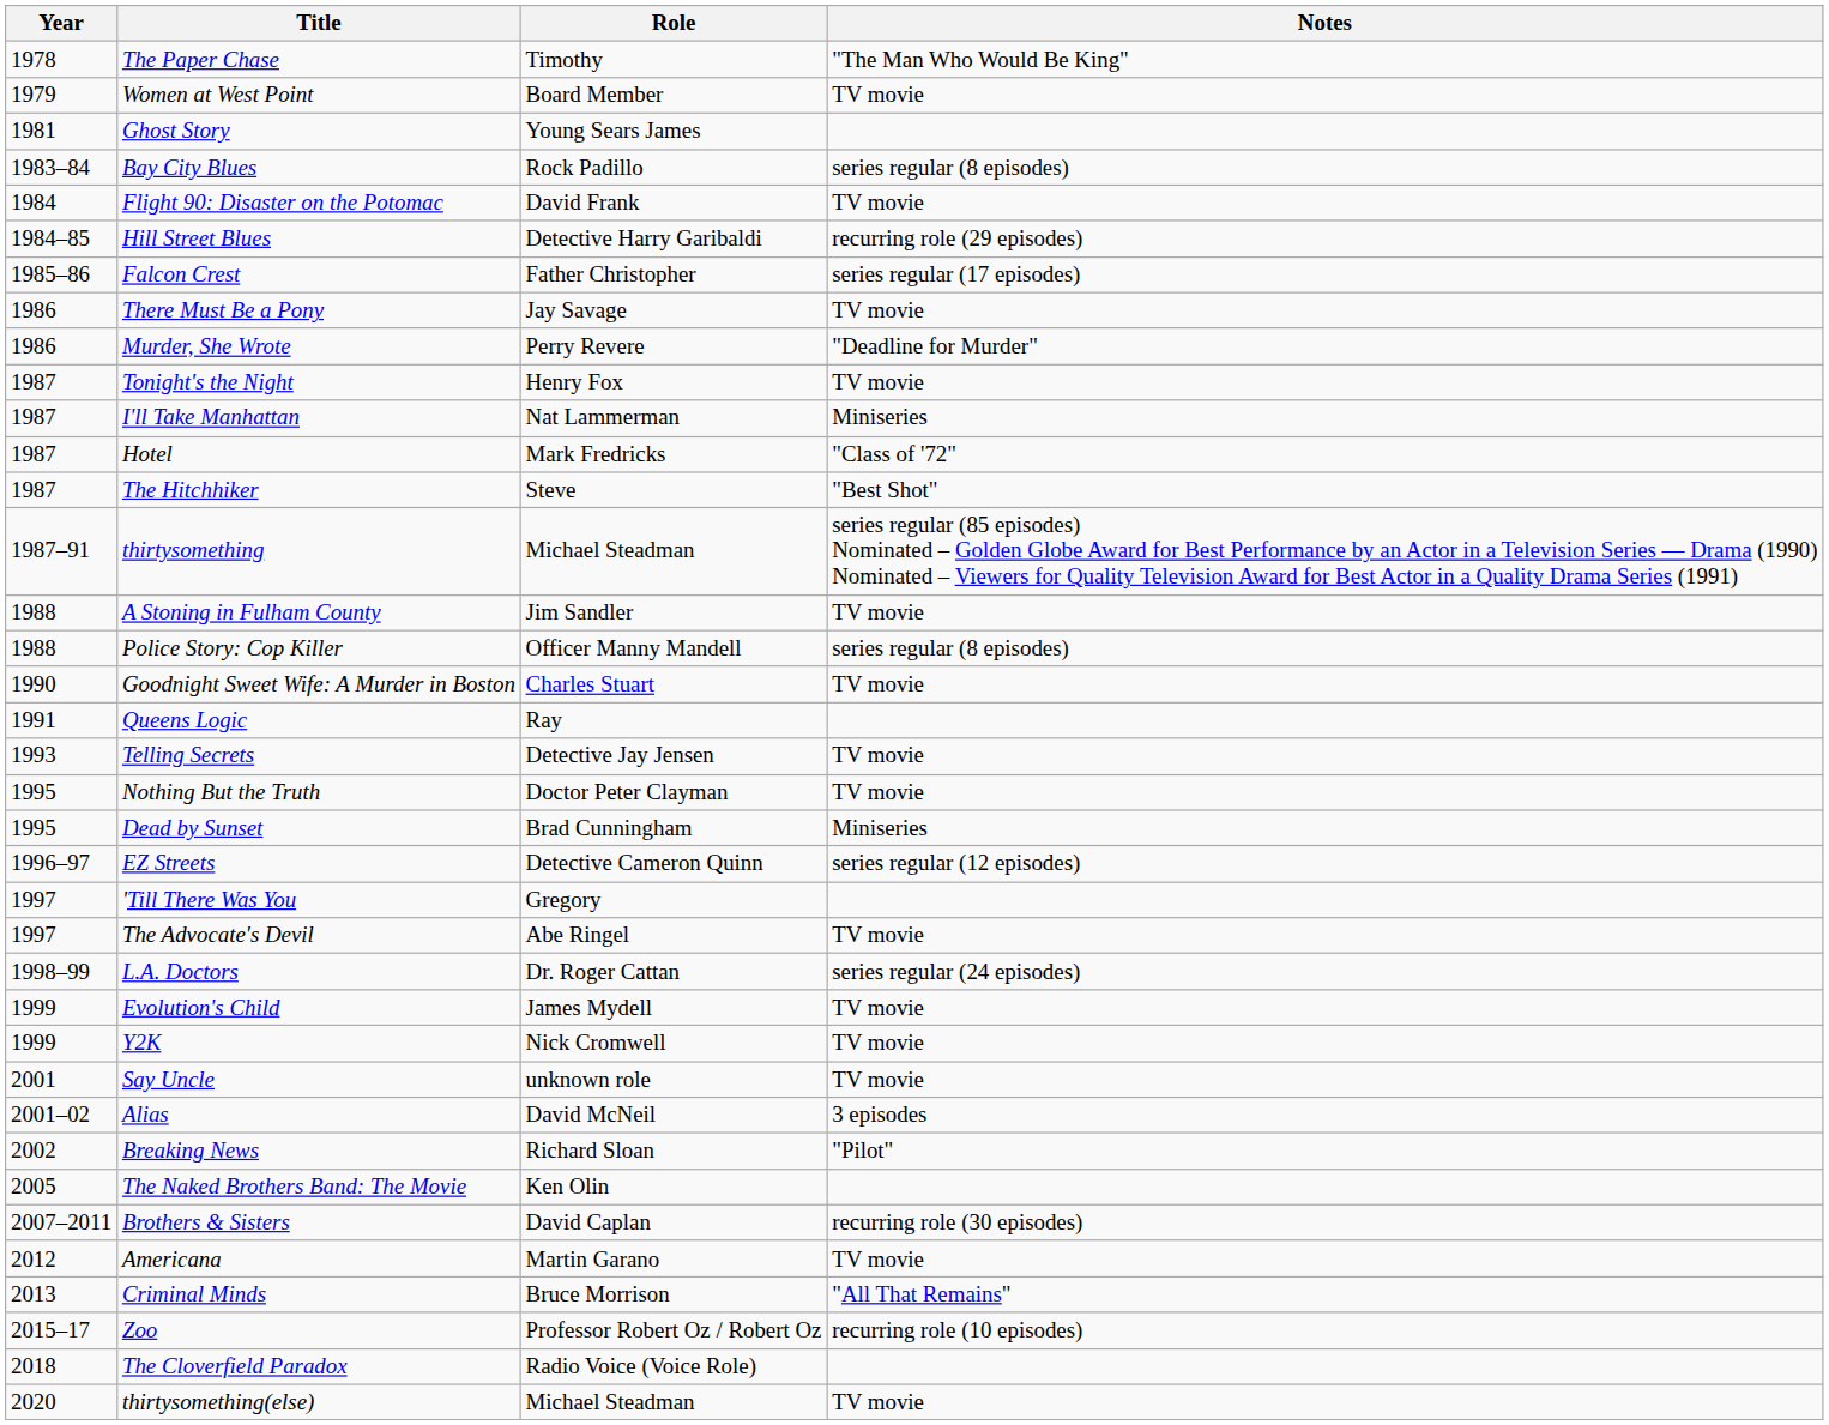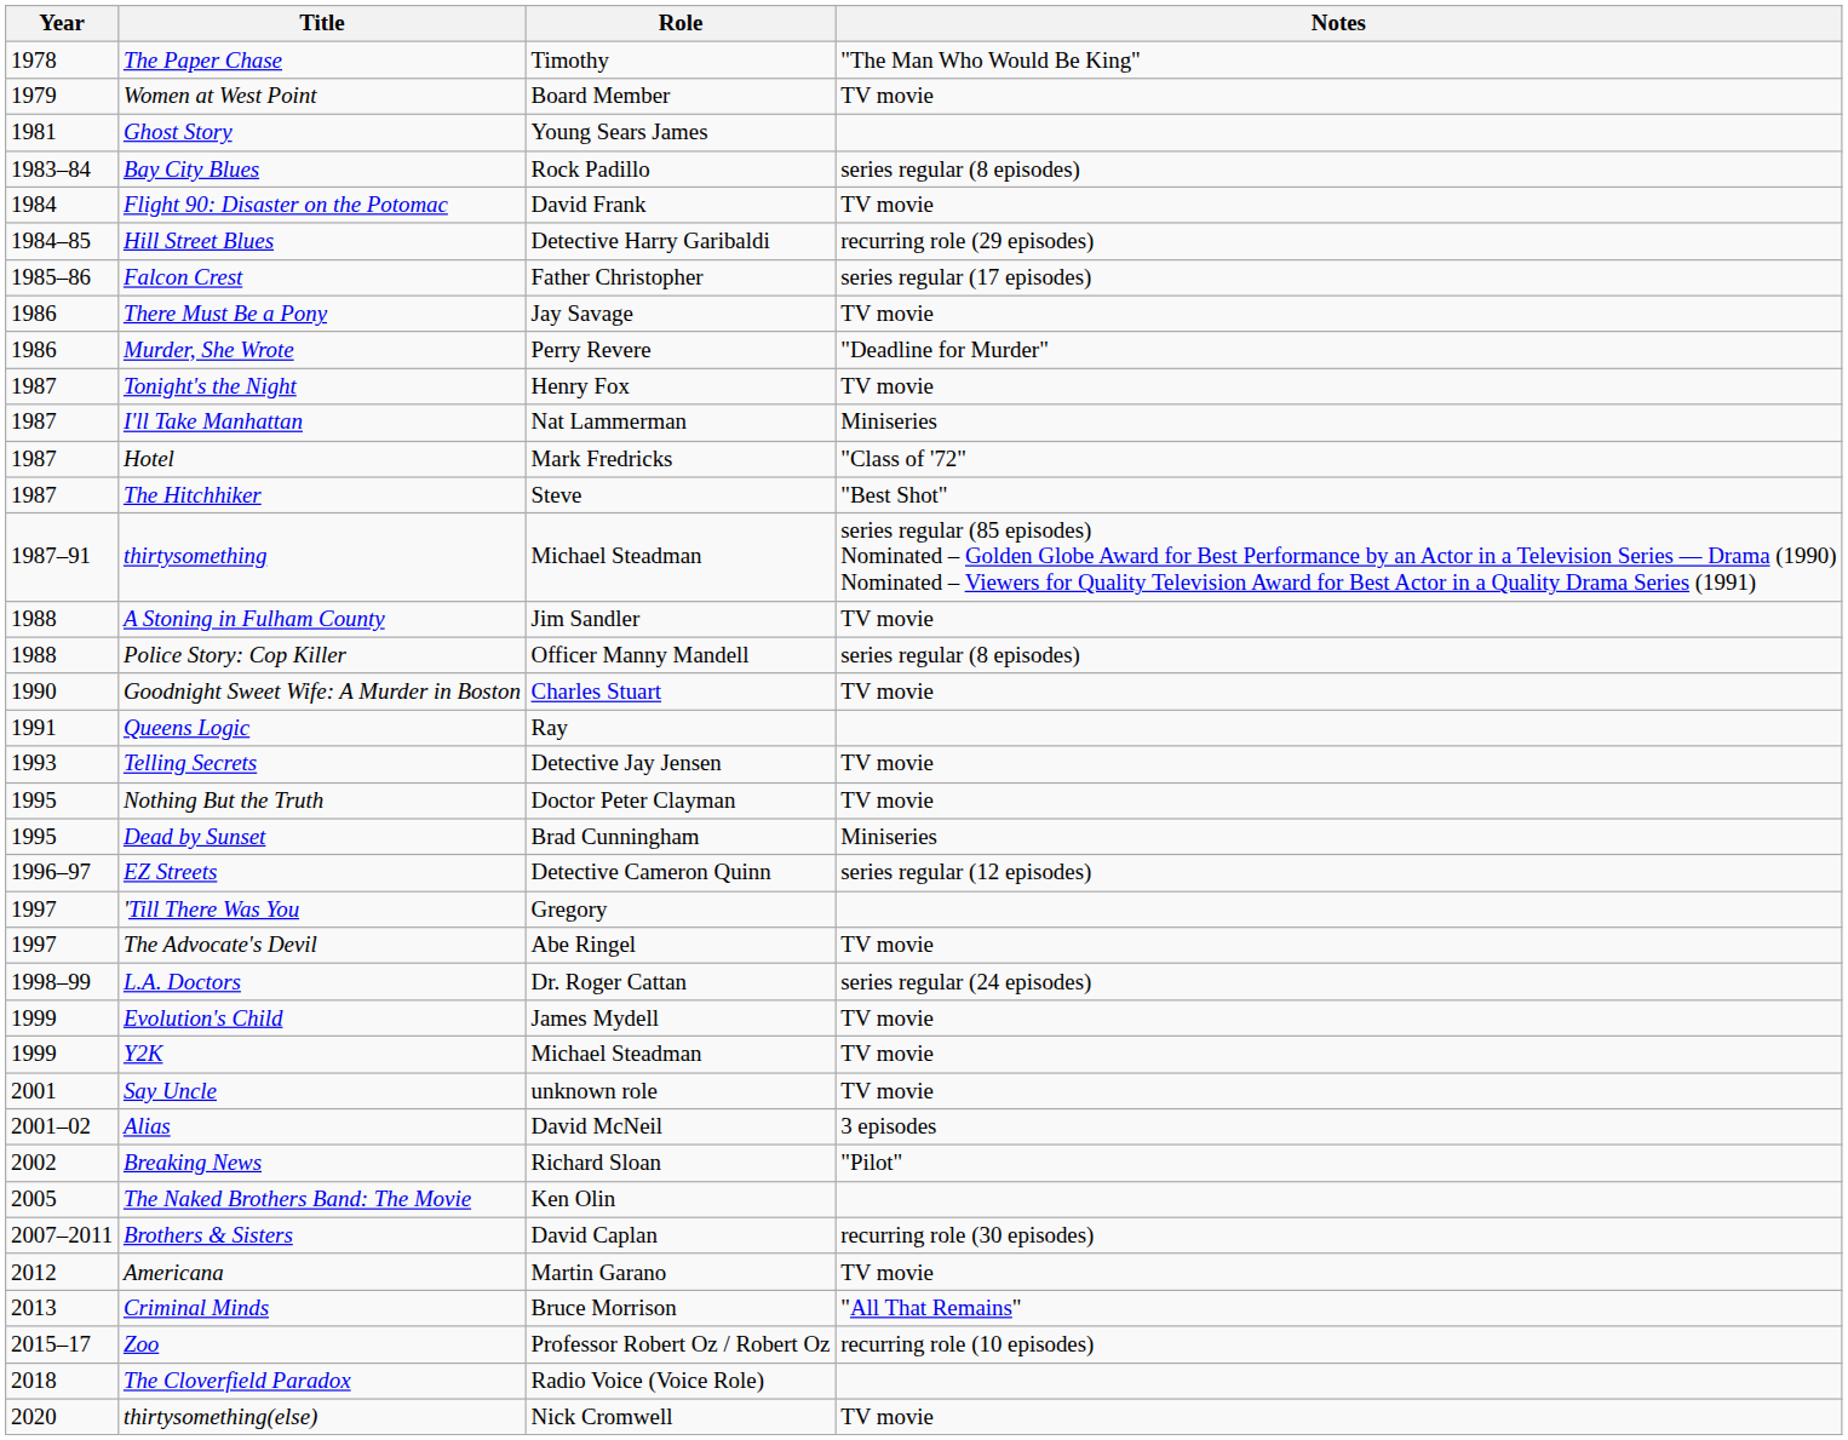Y2K | Role: Nick Cromwell -> Michael Steadman
thirtysomething(else) | Role: Michael Steadman -> Nick Cromwell
